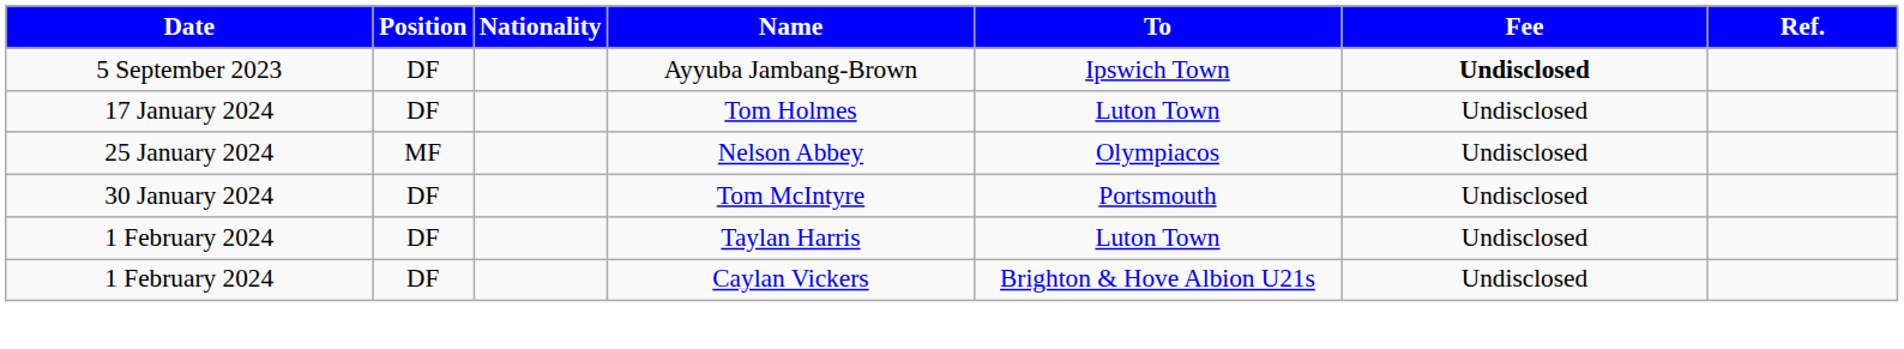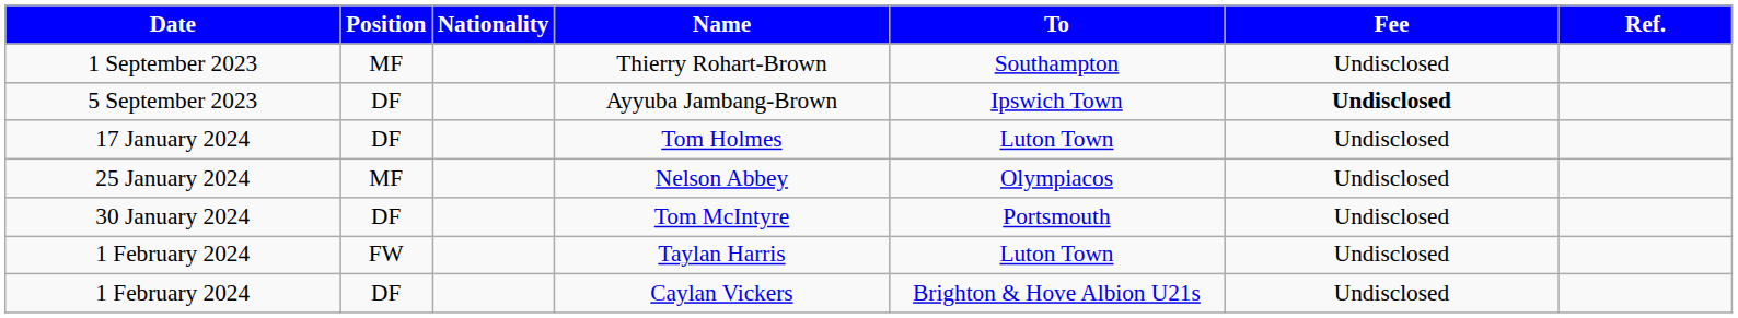+ row: 1 September 2023 | MF | Thierry Rohart-Brown | Southampton | Undisclosed
Taylan Harris | Position: DF -> FW
